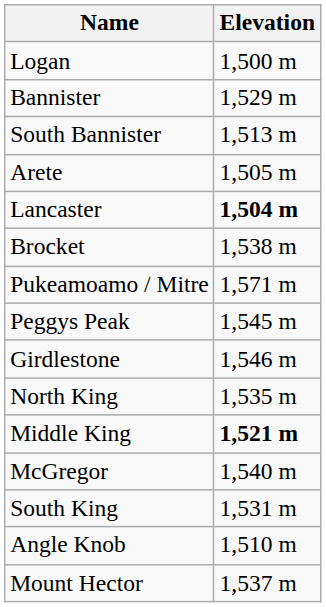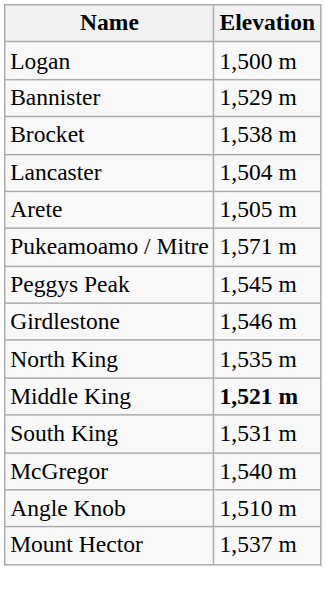- row: South Bannister | 1,513 m
rows swapped: Arete <-> Brocket
Lancaster | Elevation: bold -> normal
rows swapped: South King <-> McGregor
